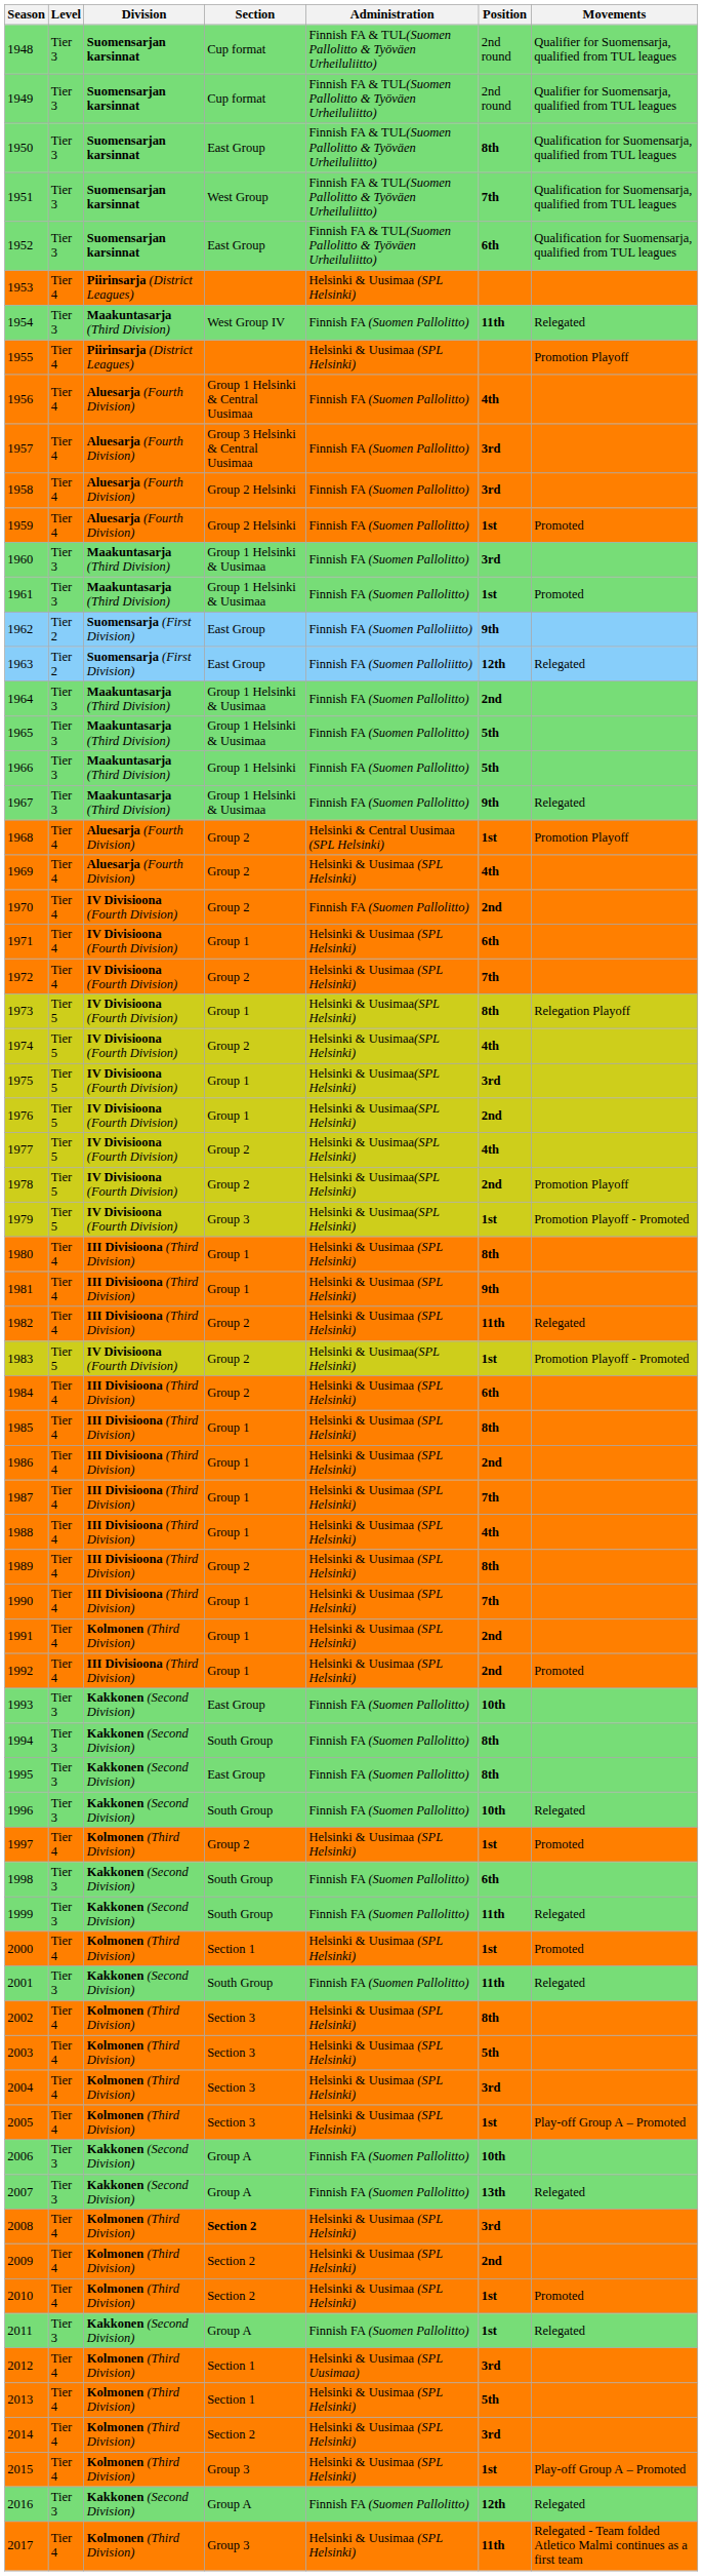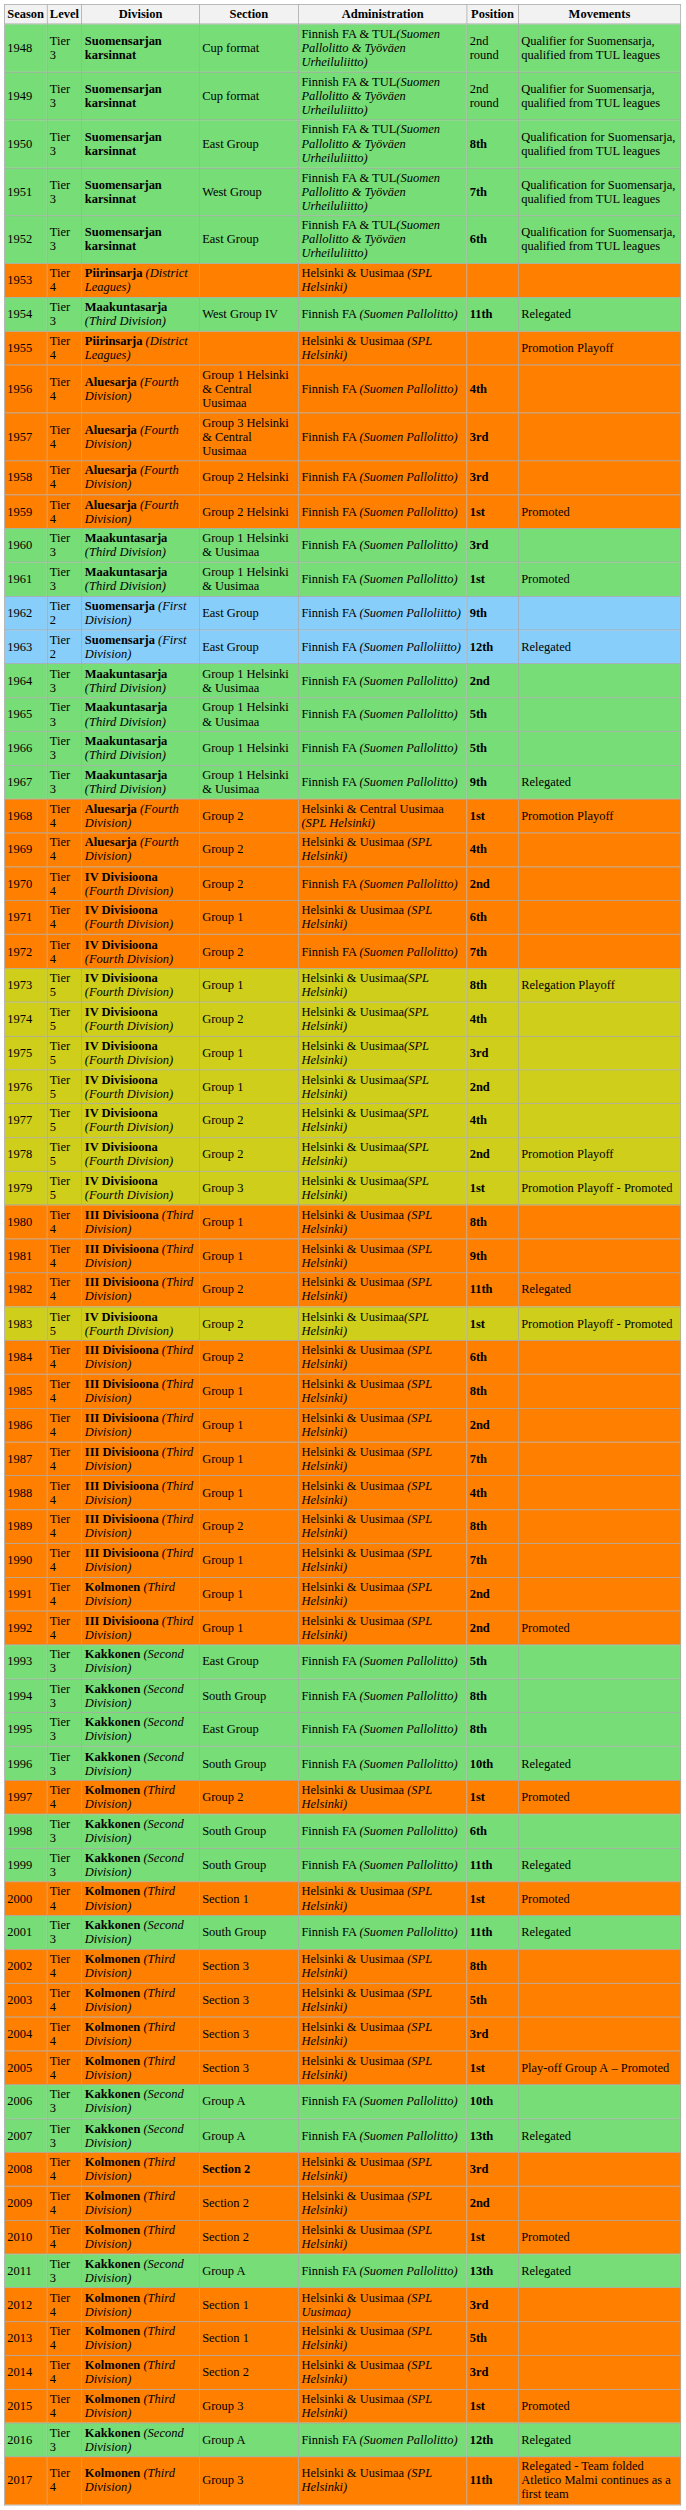1972 | Administration: Helsinki & Uusimaa (SPL Helsinki) -> Finnish FA (Suomen Pallolitto)
1993 | Position: 10th -> 5th
2011 | Position: 1st -> 13th
2015 | Movements: Play-off Group A – Promoted -> Promoted
